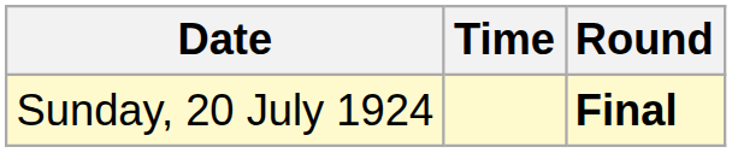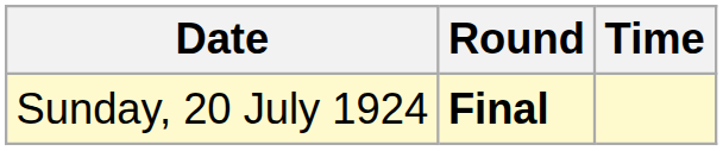columns swapped: Time <-> Round
